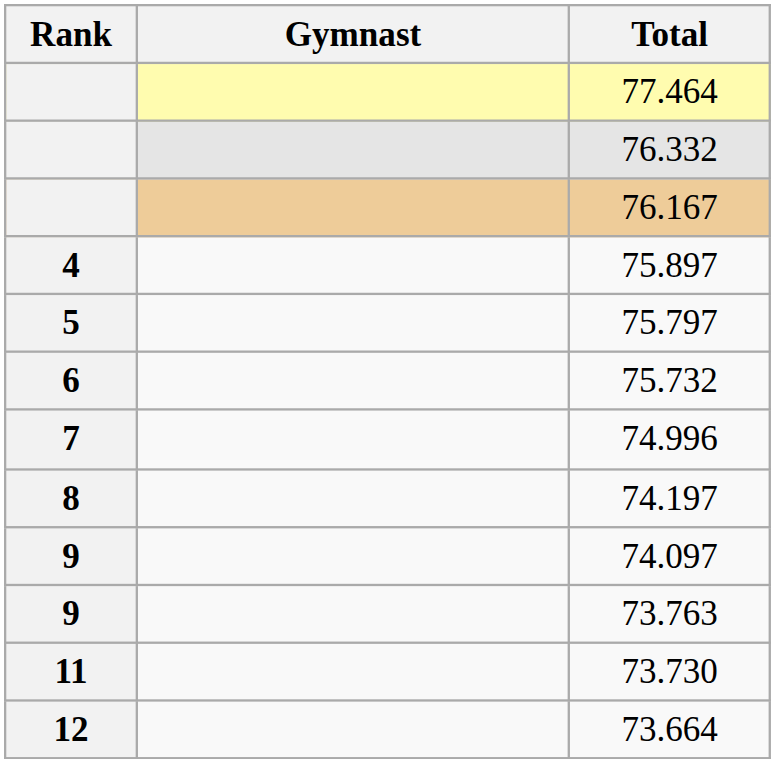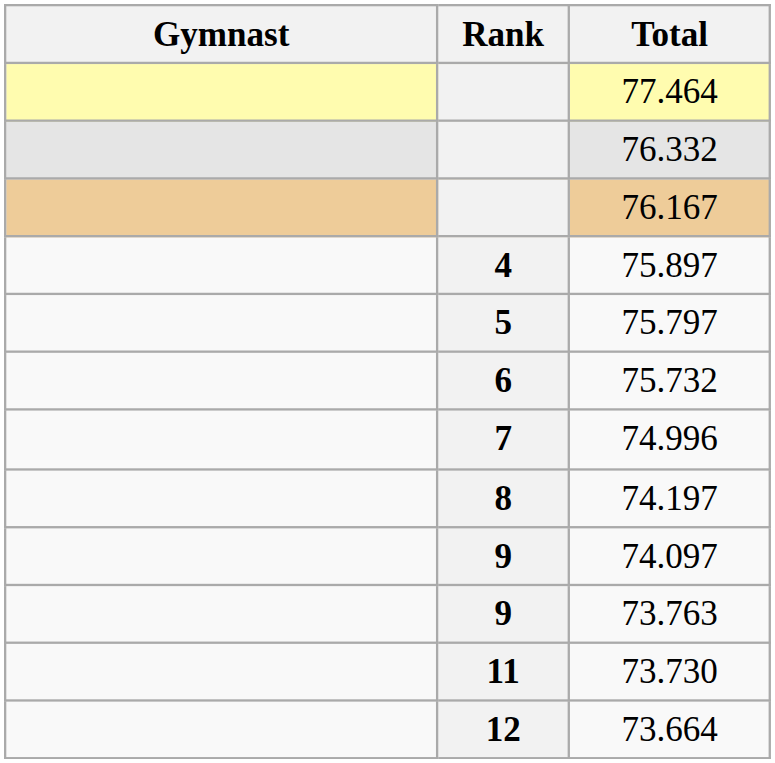columns swapped: Rank <-> Gymnast
